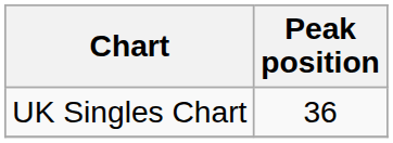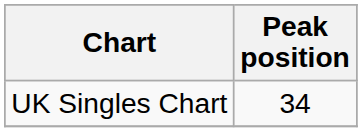UK Singles Chart | Peak position: 36 -> 34
